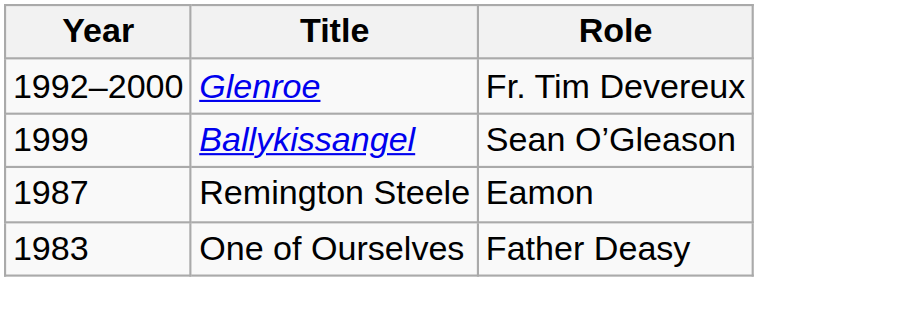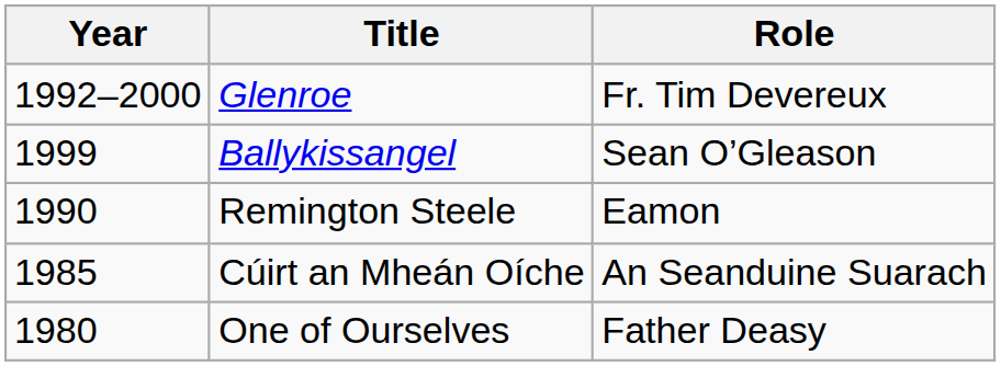Remington Steele | Year: 1987 -> 1990
+ row: 1985 | Cúirt an Mheán Oíche | An Seanduine Suarach
One of Ourselves | Year: 1983 -> 1980
